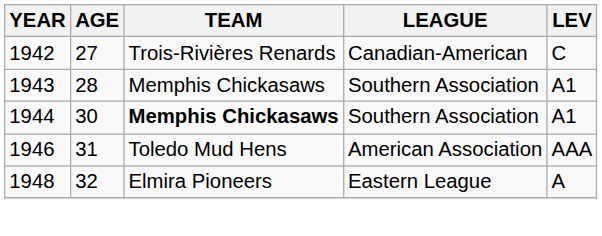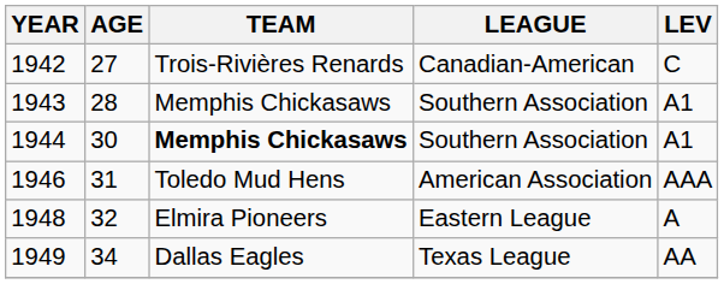+ row: 1949 | 34 | Dallas Eagles | Texas League | AA
